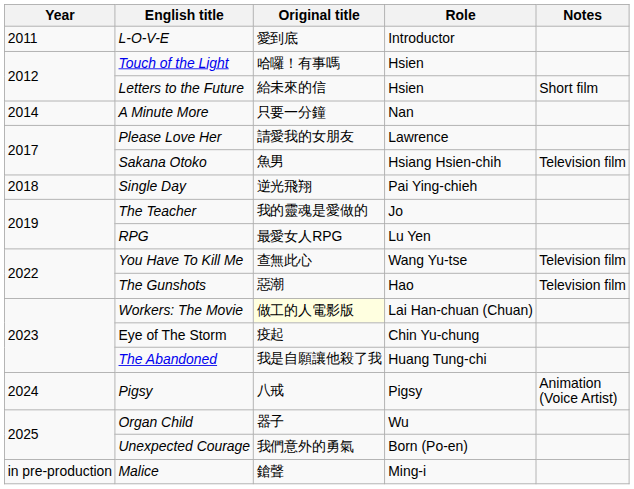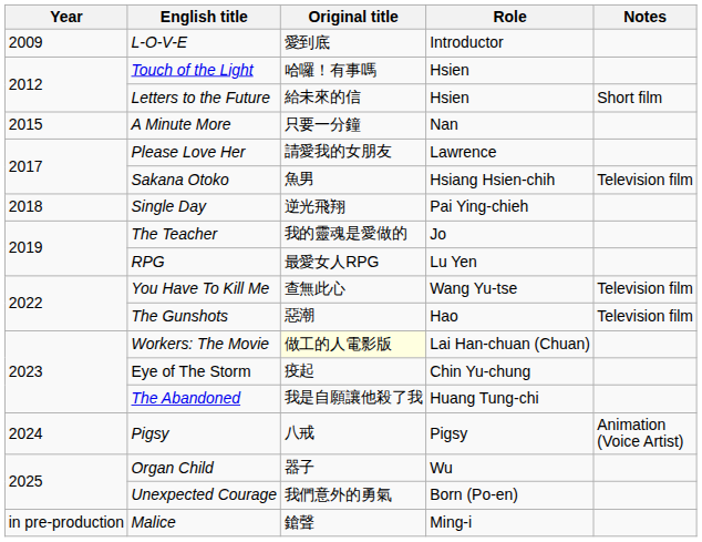L-O-V-E | Year: 2011 -> 2009
A Minute More | Year: 2014 -> 2015
